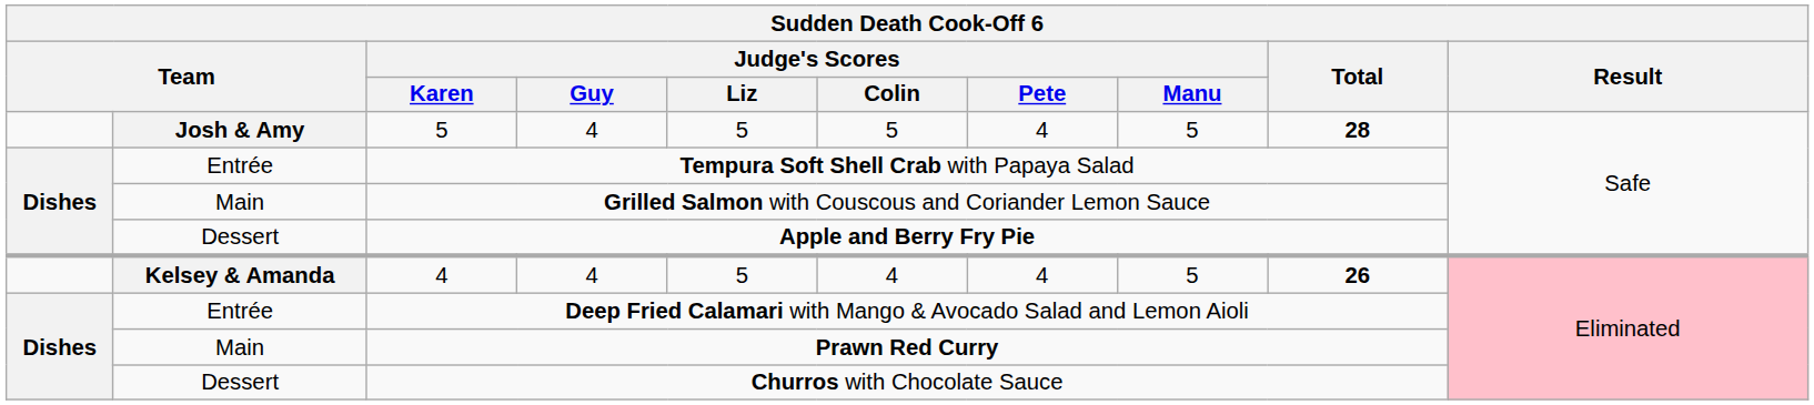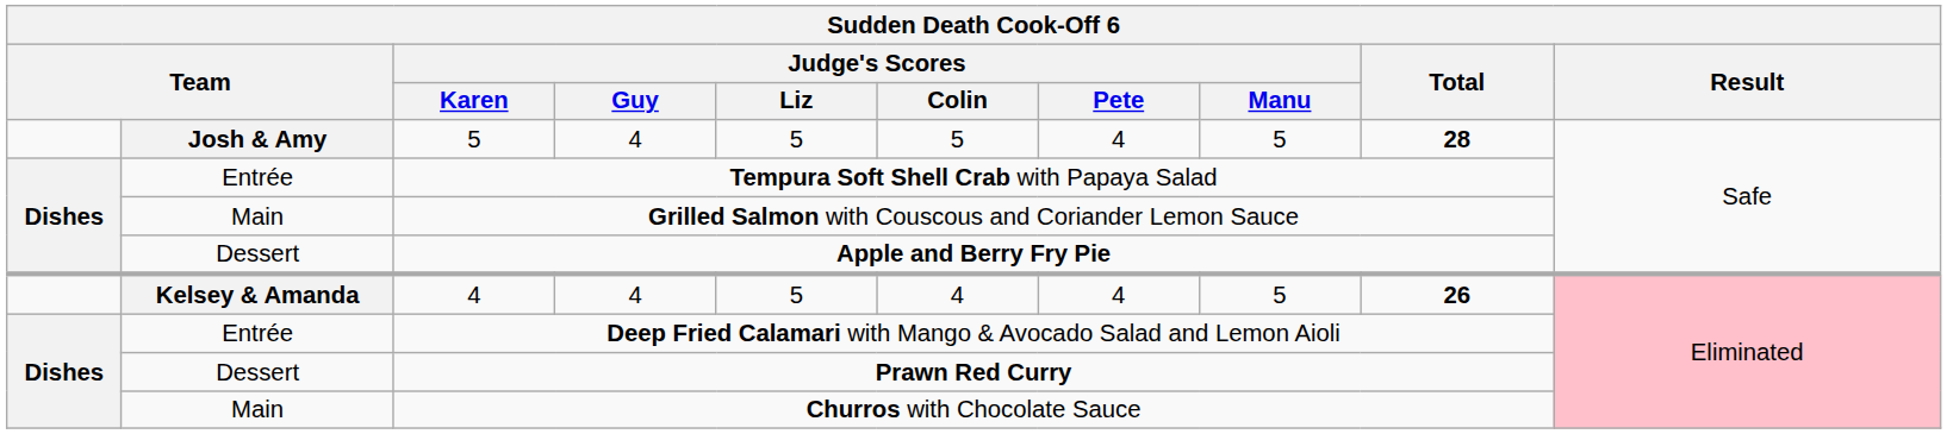Prawn Red Curry | column 2: Main -> Dessert
Churros with Chocolate Sauce | column 2: Dessert -> Main
